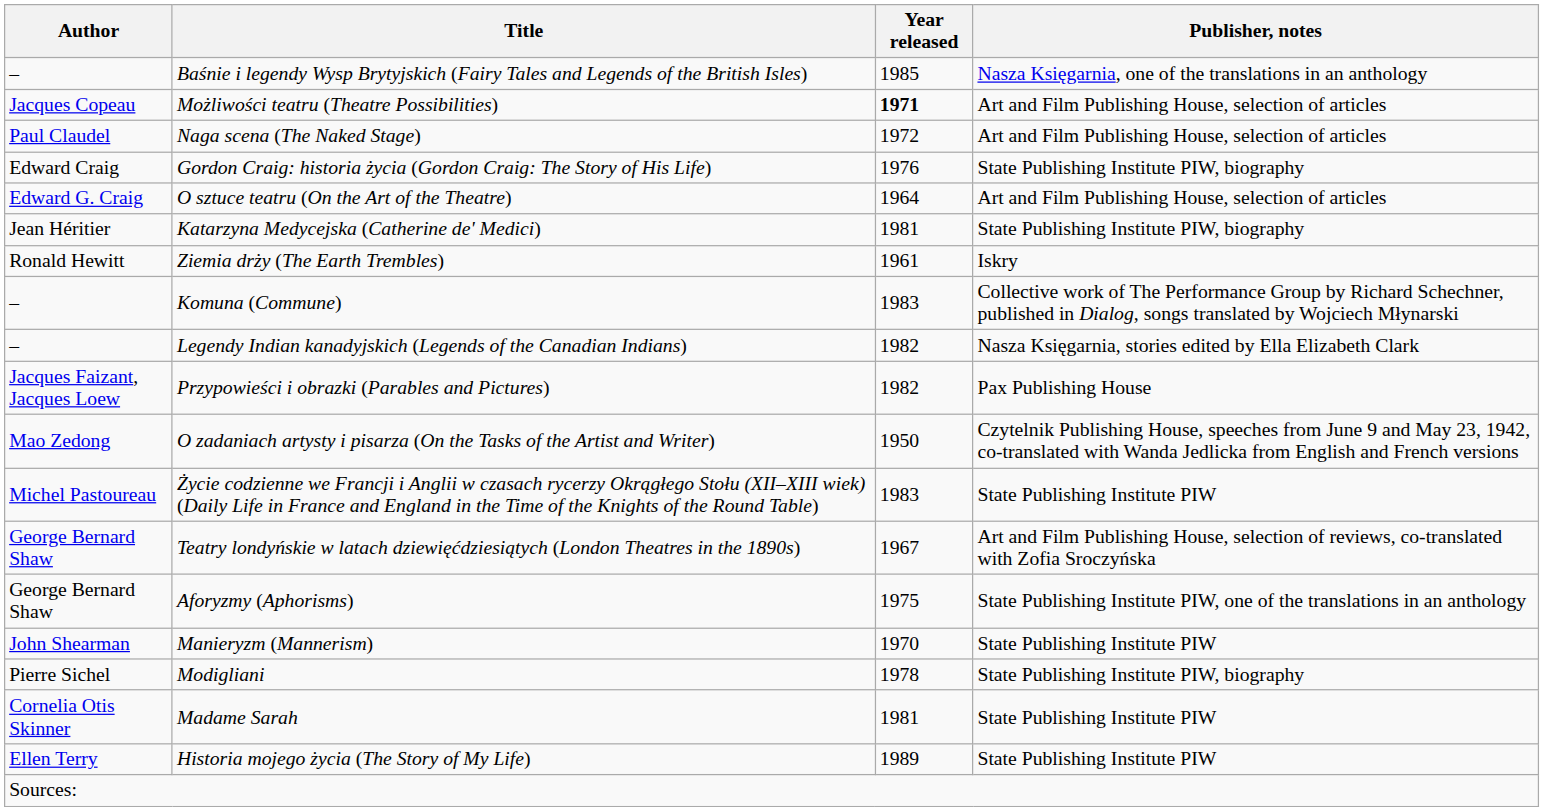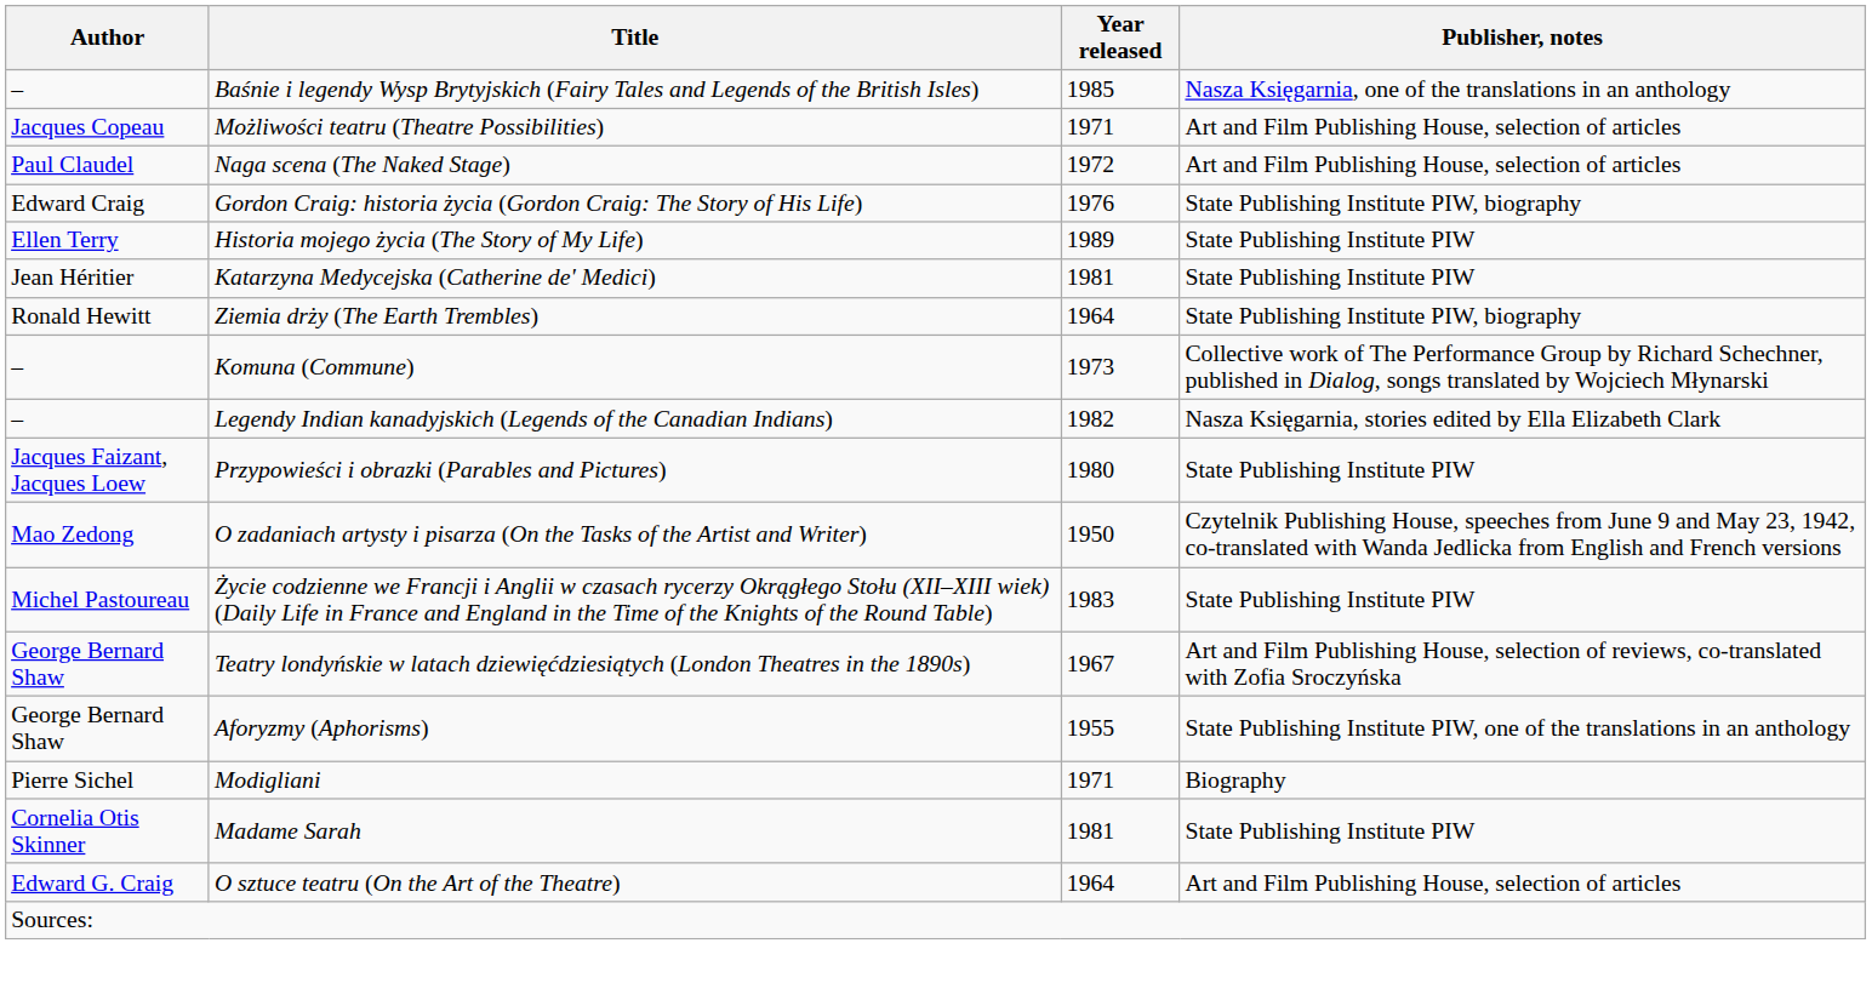Możliwości teatru (Theatre Possibilities) | Year released: bold -> normal
rows swapped: O sztuce teatru (On the Art of the Theatre) <-> Historia mojego życia (The Story of My Life)
Katarzyna Medycejska (Catherine de' Medici) | Publisher, notes: State Publishing Institute PIW, biography -> State Publishing Institute PIW
Ziemia drży (The Earth Trembles) | Year released: 1961 -> 1964
Ziemia drży (The Earth Trembles) | Publisher, notes: Iskry -> State Publishing Institute PIW, biography
Komuna (Commune) | Year released: 1983 -> 1973
Przypowieści i obrazki (Parables and Pictures) | Year released: 1982 -> 1980
Przypowieści i obrazki (Parables and Pictures) | Publisher, notes: Pax Publishing House -> State Publishing Institute PIW
Aforyzmy (Aphorisms) | Year released: 1975 -> 1955
- row: John Shearman | Manieryzm (Mannerism) | 1970 | State Publishing Institute PIW
Modigliani | Year released: 1978 -> 1971
Modigliani | Publisher, notes: State Publishing Institute PIW, biography -> Biography
